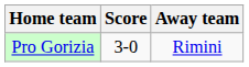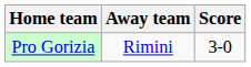columns swapped: Score <-> Away team
